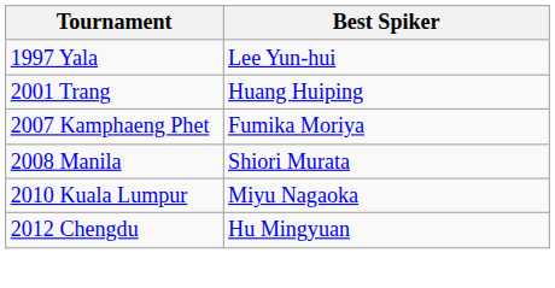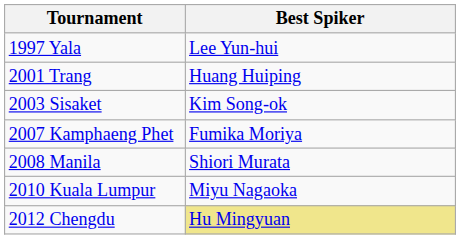+ row: 2003 Sisaket | Kim Song-ok
2012 Chengdu | Best Spiker: no background -> khaki background
